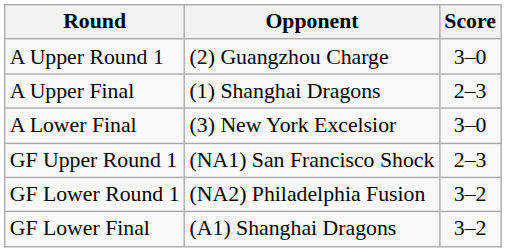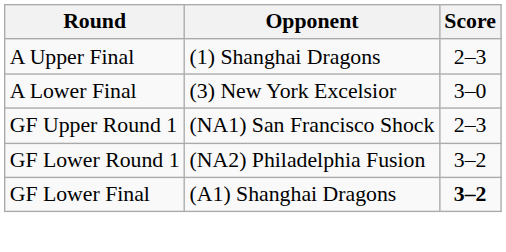- row: A Upper Round 1 | (2) Guangzhou Charge | 3–0
GF Lower Final | Score: normal -> bold
